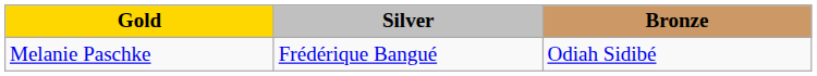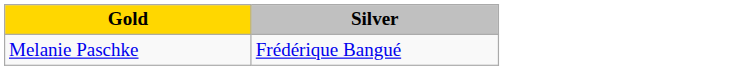- column: Bronze | Odiah Sidibé
